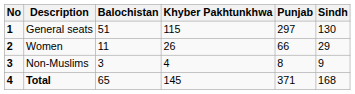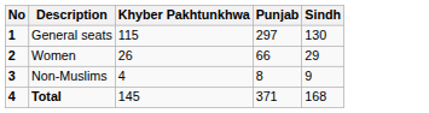- column: Balochistan | 51 | 11 | 3 | 65
